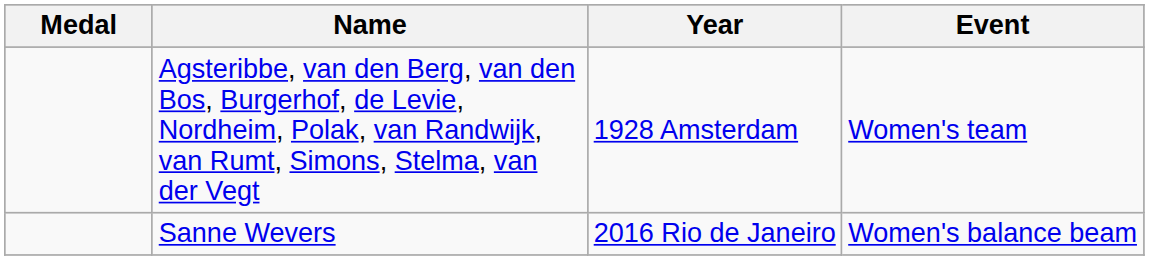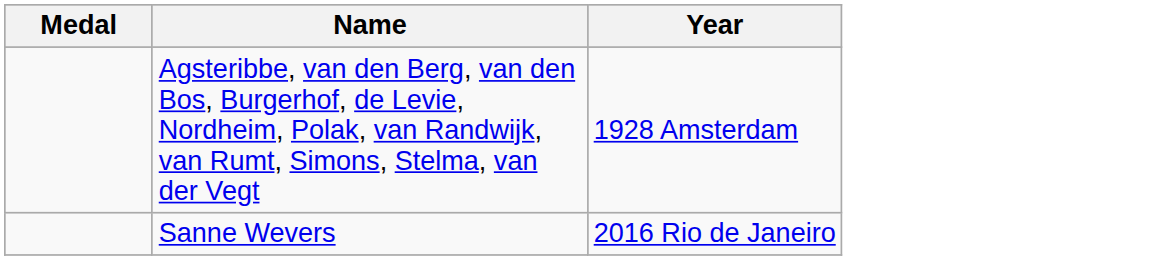- column: Event | Women's team | Women's balance beam
